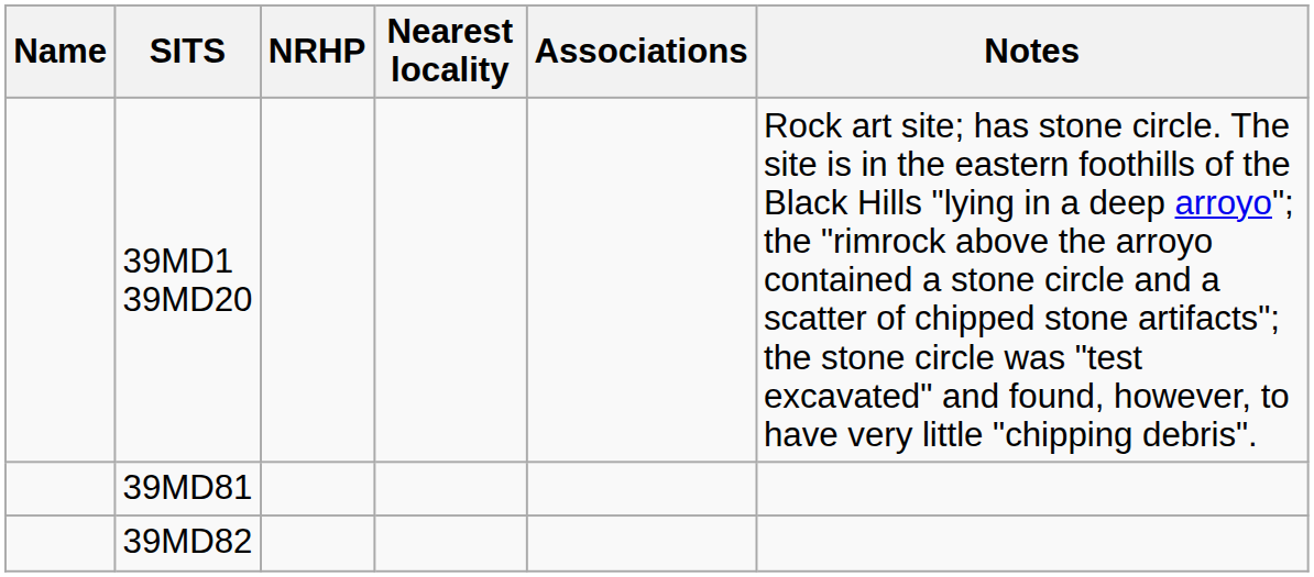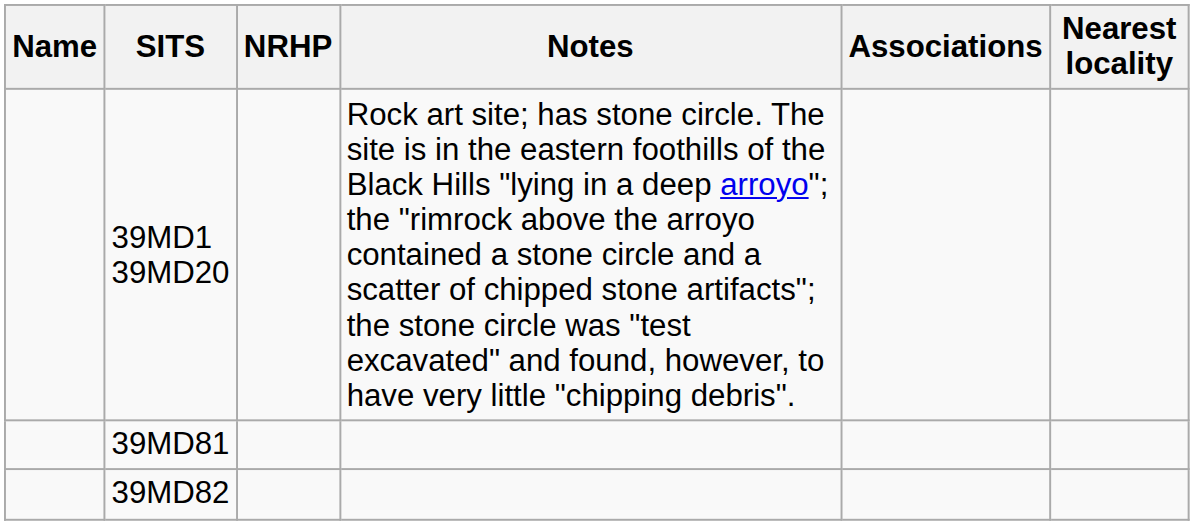columns swapped: Nearest locality <-> Notes
